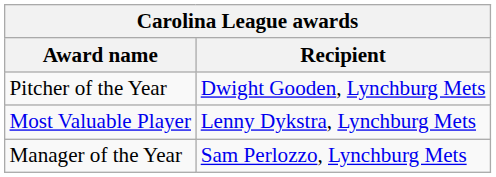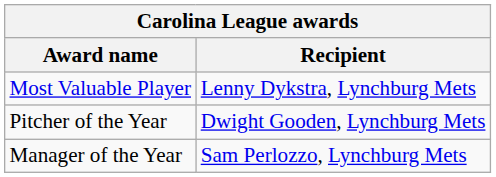rows swapped: Most Valuable Player <-> Pitcher of the Year
